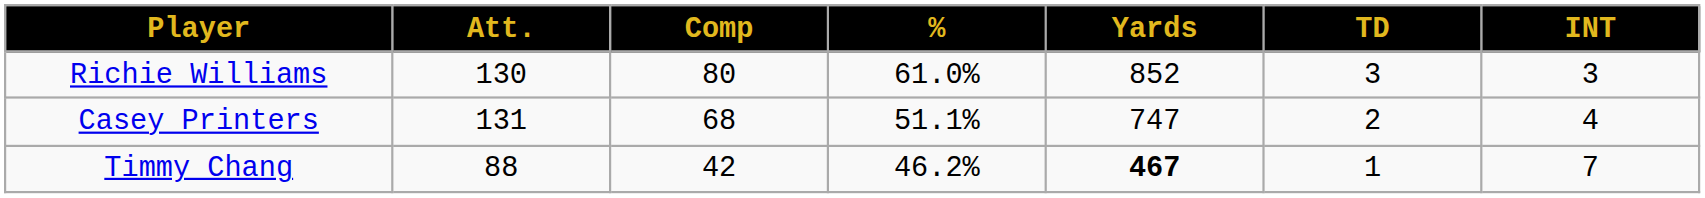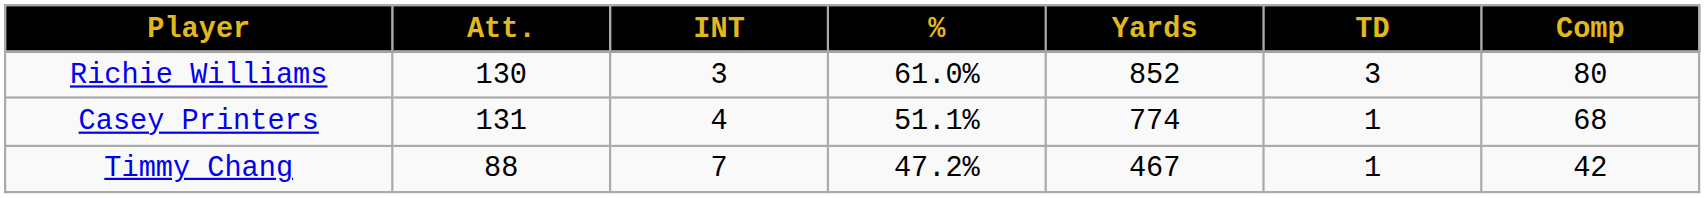columns swapped: Comp <-> INT
Casey Printers | Yards: 747 -> 774
Casey Printers | TD: 2 -> 1
Timmy Chang | %: 46.2% -> 47.2%
Timmy Chang | Yards: bold -> normal
